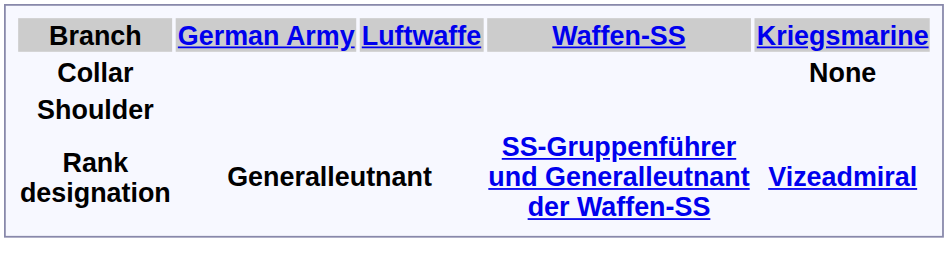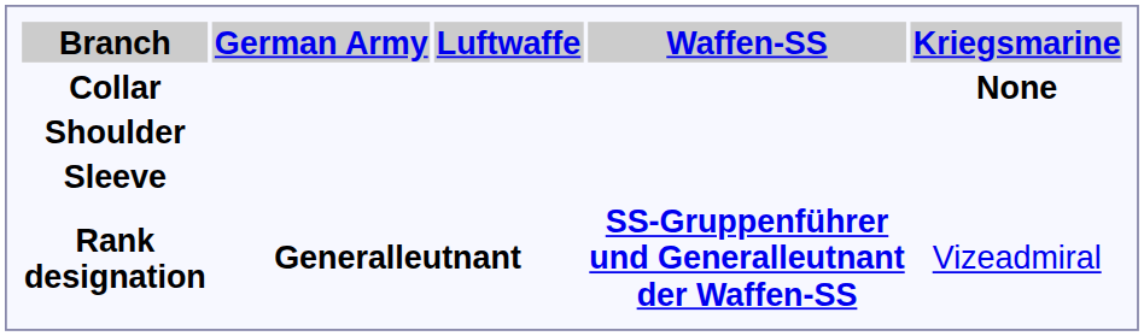+ row: Sleeve
Rank designation | Kriegsmarine: bold -> normal
